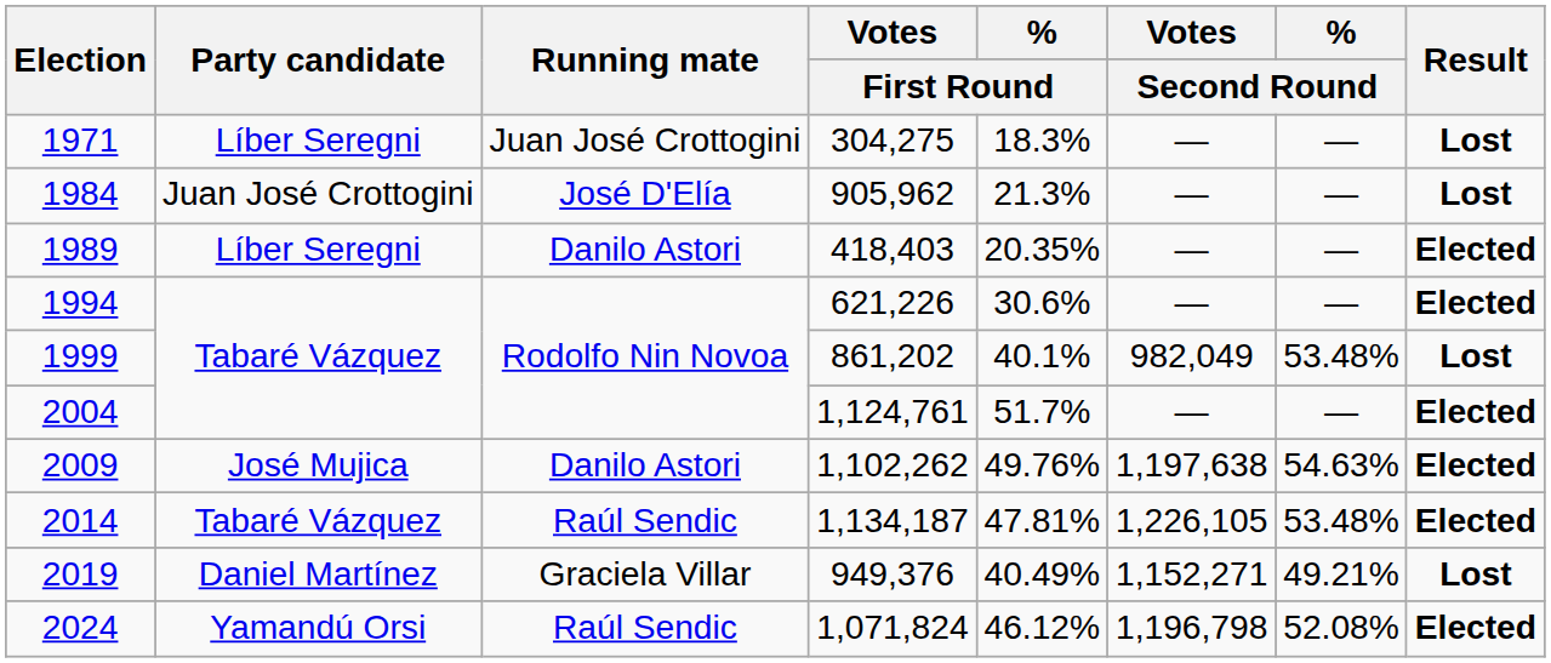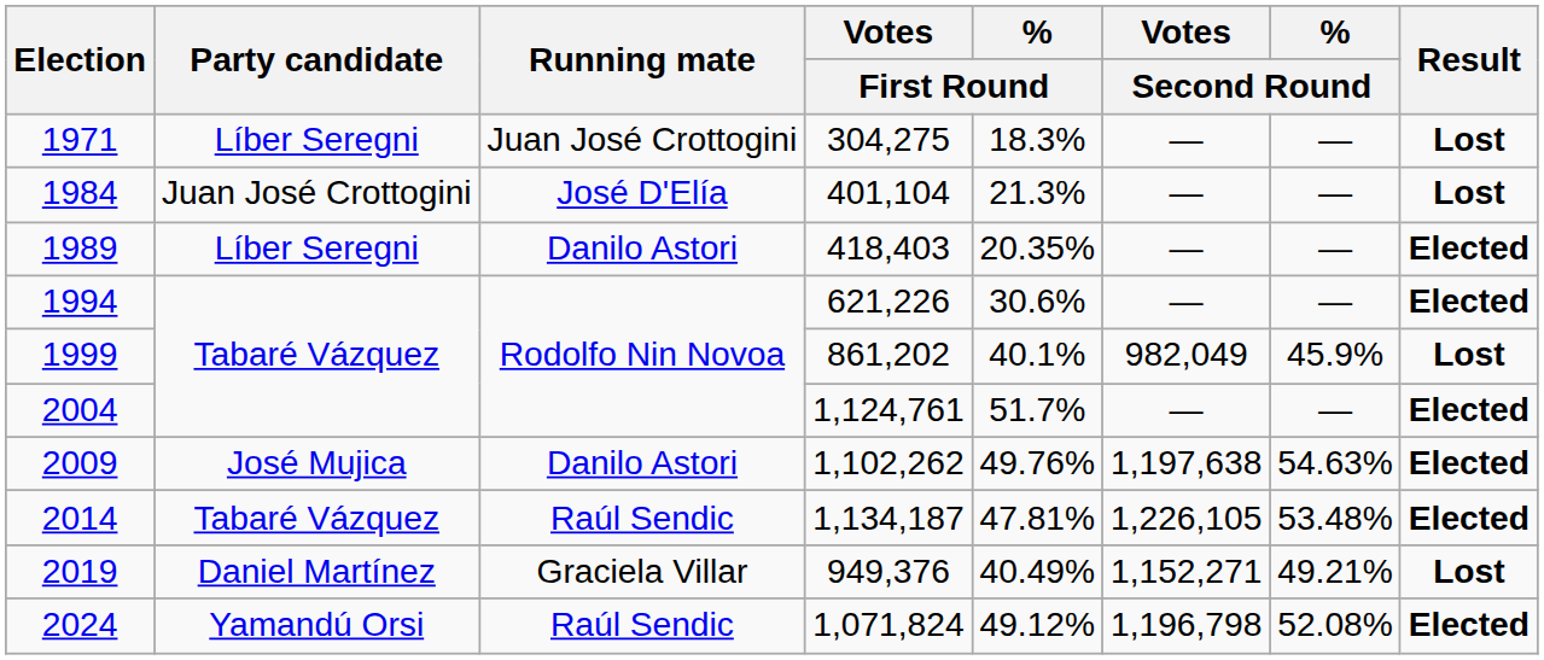1984 | Votes / First Round: 905,962 -> 401,104
1999 | % / Second Round: 53.48% -> 45.9%
2024 | % / First Round: 46.12% -> 49.12%
